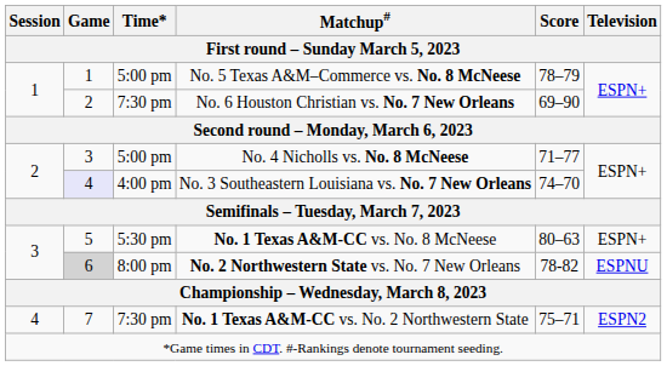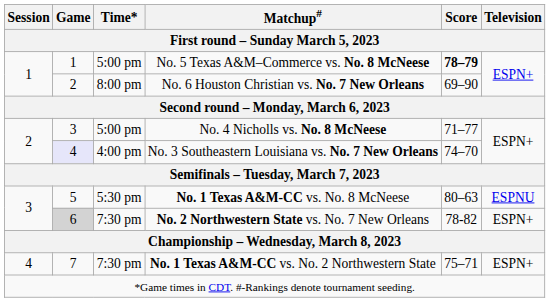No. 5 Texas A&M–Commerce vs. No. 8 McNeese | Score: normal -> bold
No. 6 Houston Christian vs. No. 7 New Orleans | Time*: 7:30 pm -> 8:00 pm
No. 1 Texas A&M-CC vs. No. 8 McNeese | Television: ESPN+ -> ESPNU
No. 2 Northwestern State vs. No. 7 New Orleans | Time*: 8:00 pm -> 7:30 pm
No. 2 Northwestern State vs. No. 7 New Orleans | Television: ESPNU -> ESPN+
No. 1 Texas A&M-CC vs. No. 2 Northwestern State | Television: ESPN2 -> ESPN+
